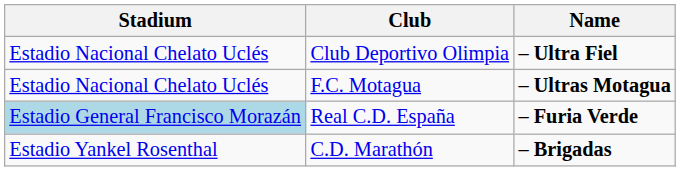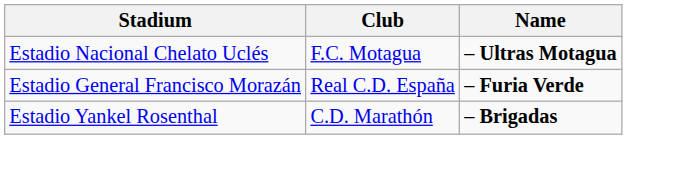- row: Estadio Nacional Chelato Uclés | Club Deportivo Olimpia | – Ultra Fiel
Real C.D. España | Stadium: lightblue background -> no background
